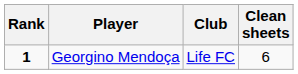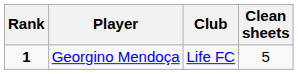Georgino Mendoça | Clean sheets: 6 -> 5
